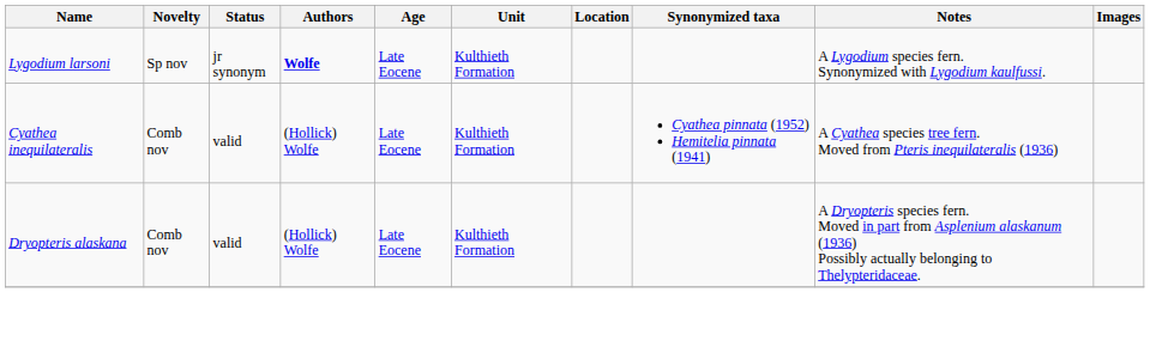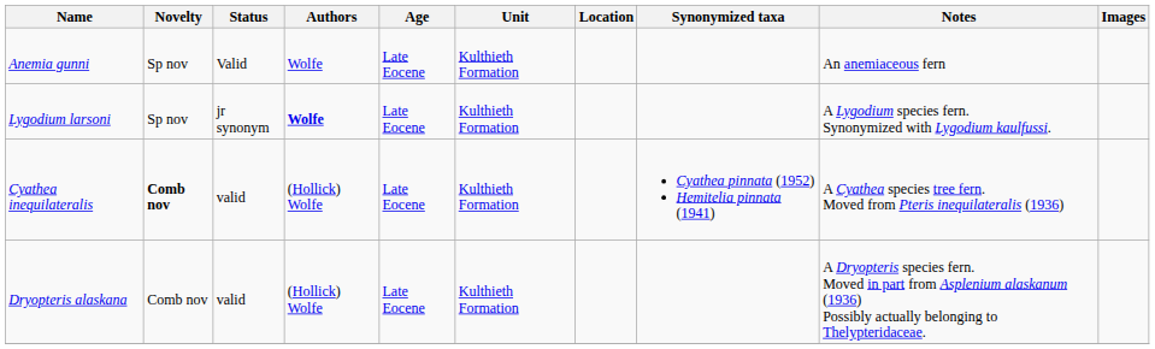+ row: Anemia gunni | Sp nov | Valid | Wolfe | Late Eocene | Kulthieth Formation | An anemiaceous fern
Cyathea inequilateralis | Novelty: normal -> bold
